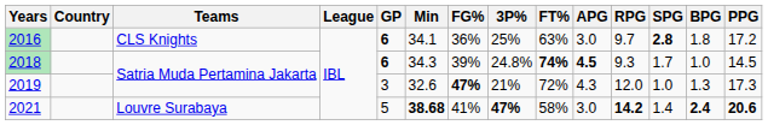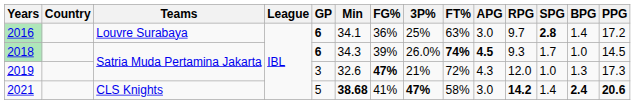2016 | Teams: CLS Knights -> Louvre Surabaya
2016 | BPG: 1.8 -> 1.4
2018 | 3P%: 24.8% -> 26.0%
2021 | Teams: Louvre Surabaya -> CLS Knights
